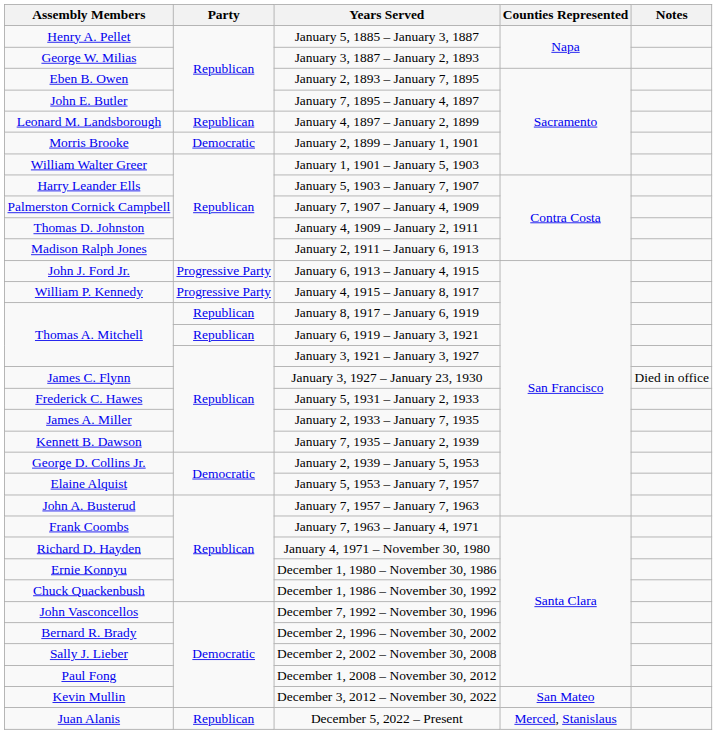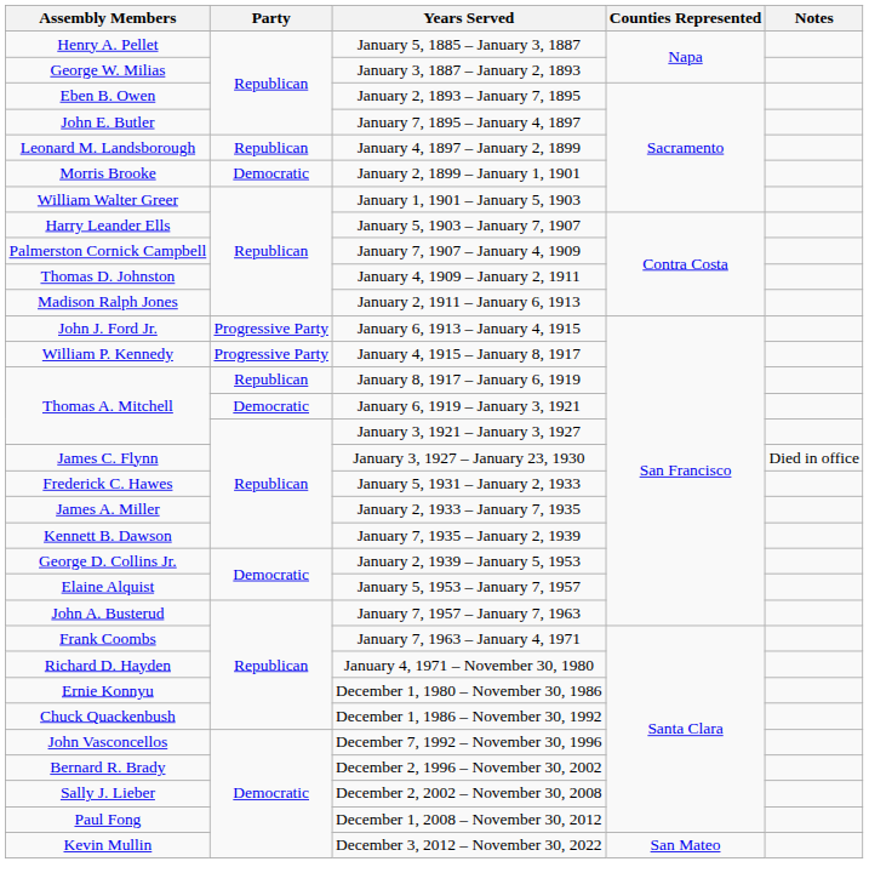January 6, 1919 – January 3, 1921 | Party: Republican -> Democratic
- row: Juan Alanis | Republican | December 5, 2022 – Present | Merced, Stanislaus
